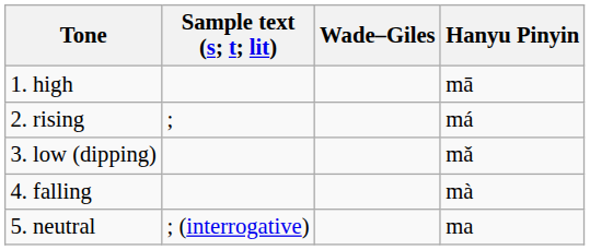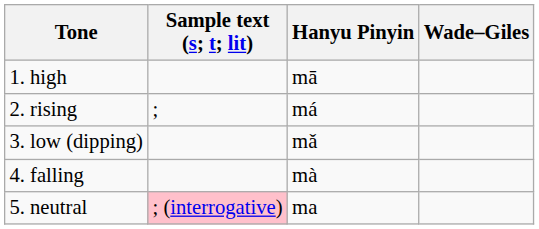columns swapped: Hanyu Pinyin <-> Wade–Giles
5. neutral | Sample text (s; t; lit): no background -> pink background
